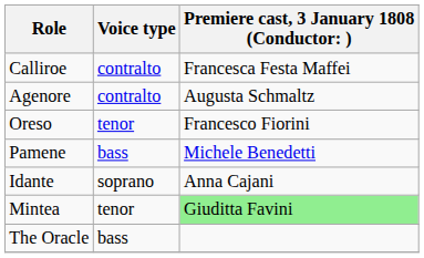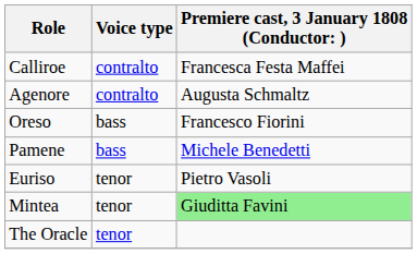Oreso | Voice type: tenor -> bass
- row: Idante | soprano | Anna Cajani
+ row: Euriso | tenor | Pietro Vasoli
The Oracle | Voice type: bass -> tenor
